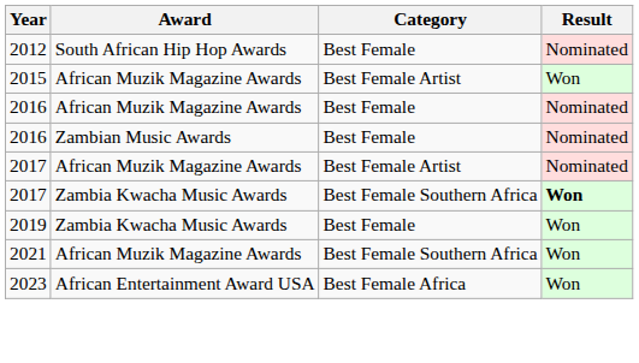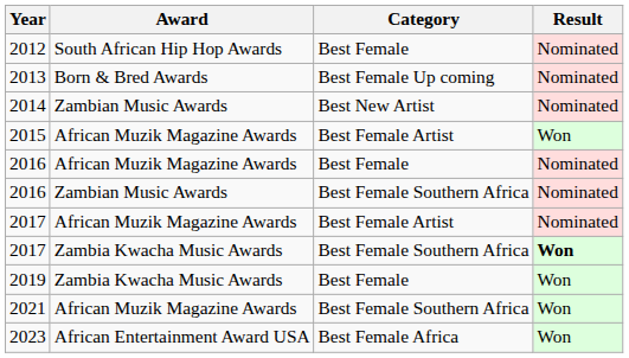+ row: 2013 | Born & Bred Awards | Best Female Up coming | Nominated
+ row: 2014 | Zambian Music Awards | Best New Artist | Nominated
2016 / Zambian Music Awards | Category: Best Female -> Best Female Southern Africa
